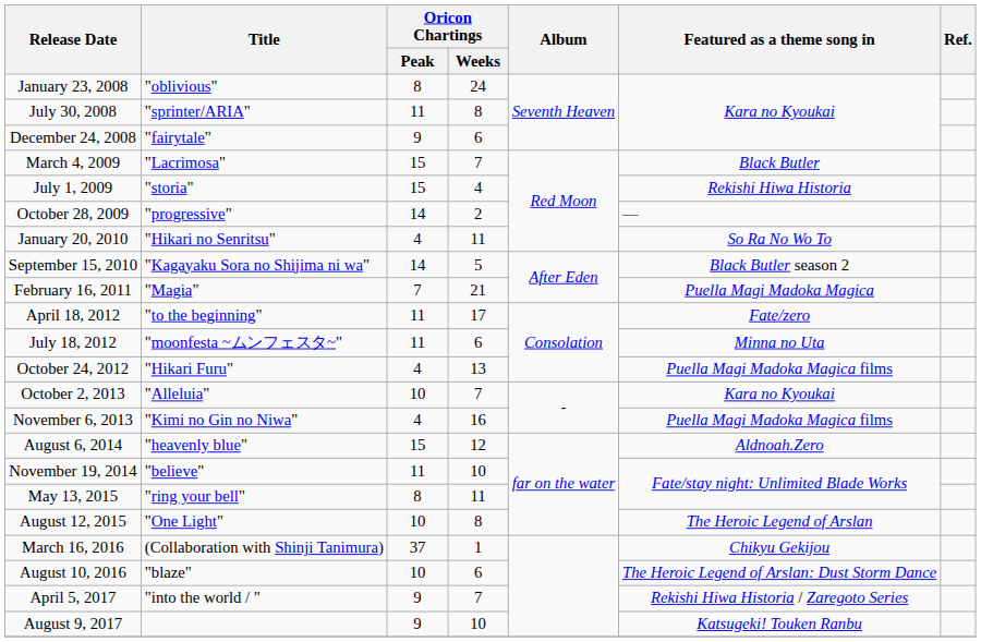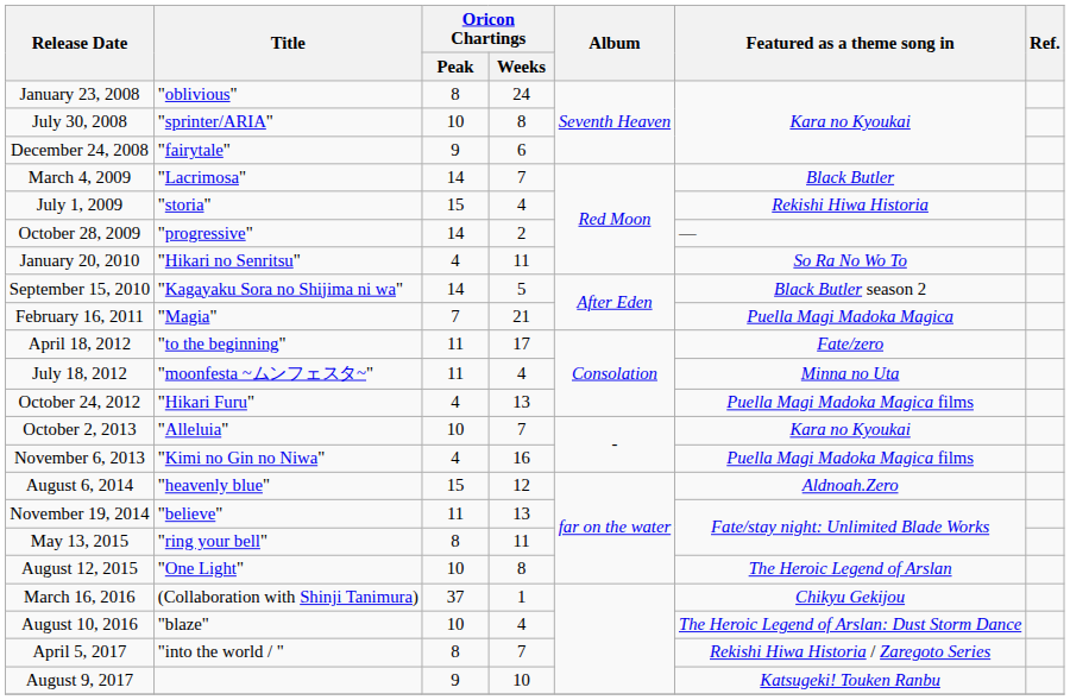July 30, 2008 | Oricon Chartings / Peak: 11 -> 10
March 4, 2009 | Oricon Chartings / Peak: 15 -> 14
July 18, 2012 | Oricon Chartings / Weeks: 6 -> 4
November 19, 2014 | Oricon Chartings / Weeks: 10 -> 13
August 10, 2016 | Oricon Chartings / Weeks: 6 -> 4
April 5, 2017 | Oricon Chartings / Peak: 9 -> 8
